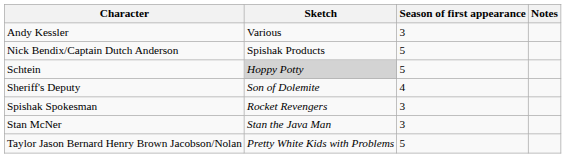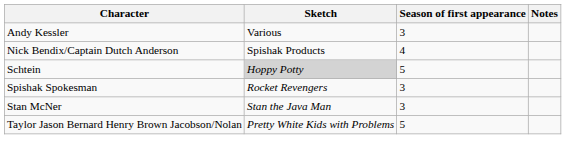Nick Bendix/Captain Dutch Anderson | Season of first appearance: 5 -> 4
- row: Sheriff's Deputy | Son of Dolemite | 4
